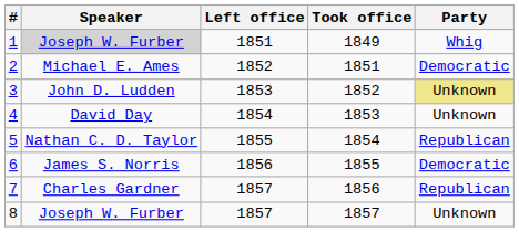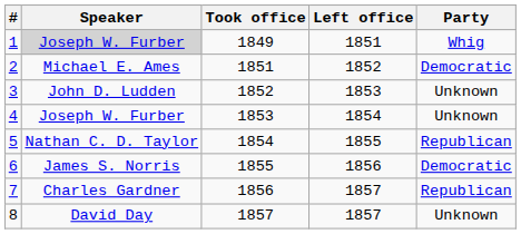columns swapped: Took office <-> Left office
3 | Party: khaki background -> no background
4 | Speaker: David Day -> Joseph W. Furber
8 | Speaker: Joseph W. Furber -> David Day
